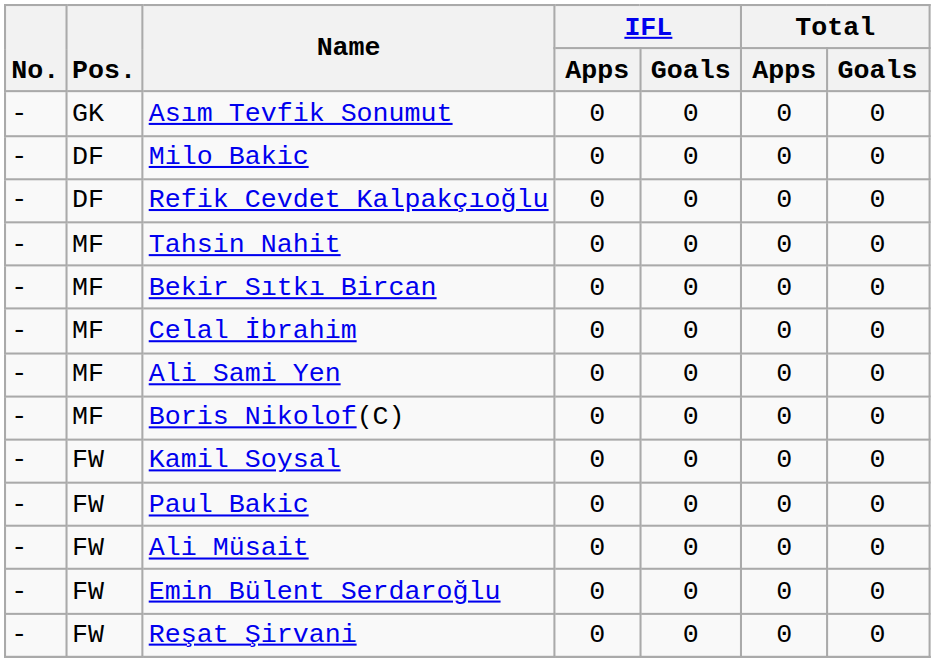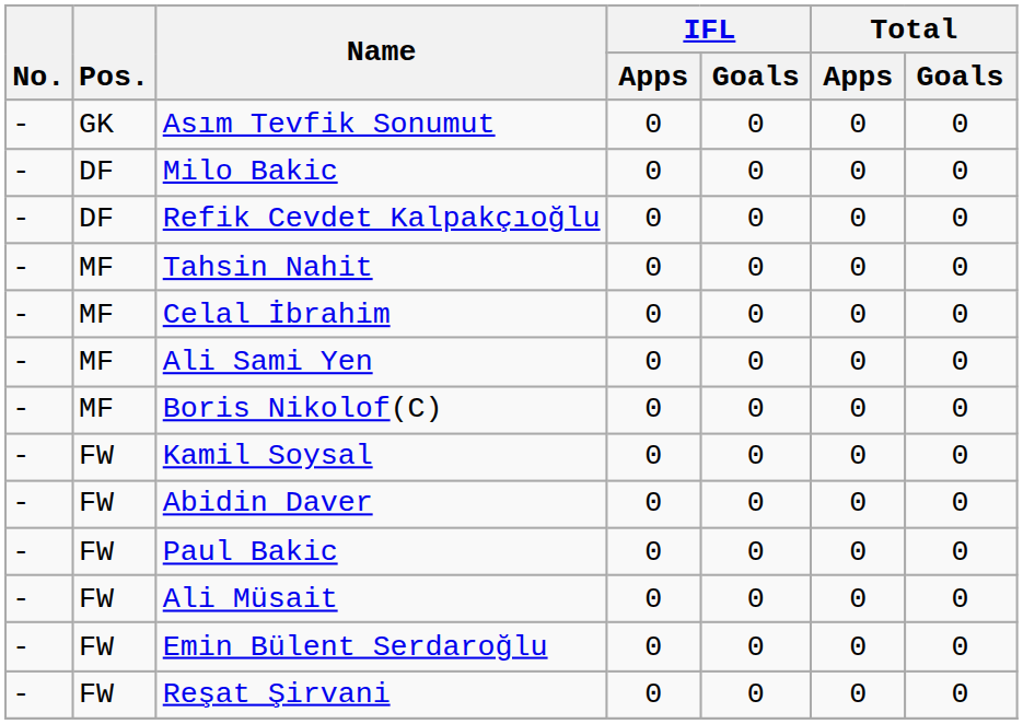- row: - | MF | Bekir Sıtkı Bircan | 0 | 0 | 0 | 0
+ row: - | FW | Abidin Daver | 0 | 0 | 0 | 0
